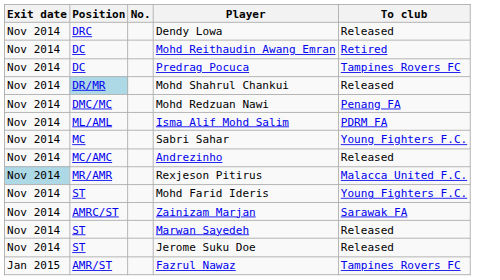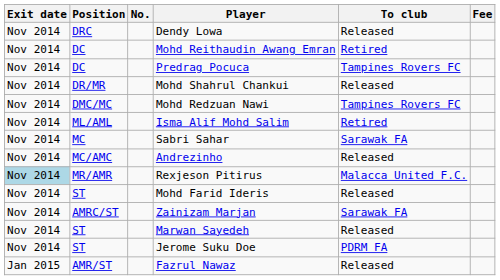+ column: Fee
Mohd Shahrul Chankui | Position: lightblue background -> no background
Mohd Redzuan Nawi | To club: Penang FA -> Tampines Rovers FC
Isma Alif Mohd Salim | To club: PDRM FA -> Retired
Sabri Sahar | To club: Young Fighters F.C. -> Sarawak FA
Mohd Farid Ideris | To club: Young Fighters F.C. -> Released
Jerome Suku Doe | To club: Released -> PDRM FA
Fazrul Nawaz | To club: Tampines Rovers FC -> Released
